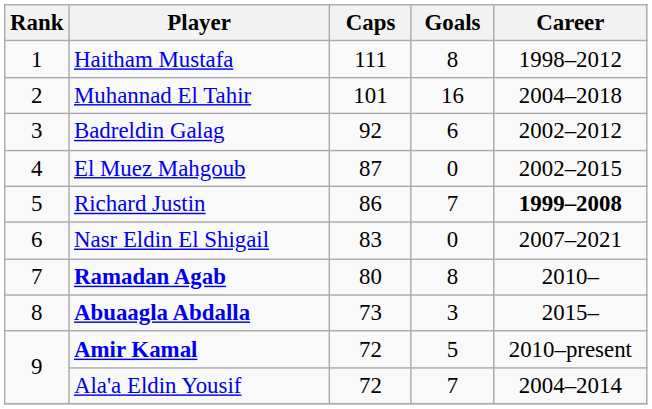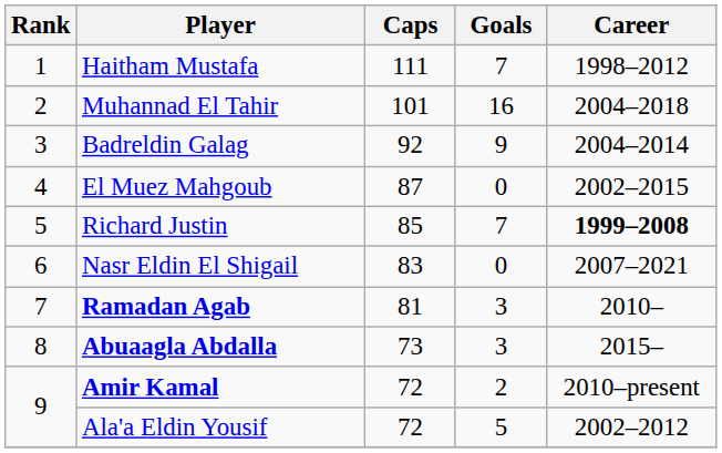Haitham Mustafa | Goals: 8 -> 7
Badreldin Galag | Goals: 6 -> 9
Badreldin Galag | Career: 2002–2012 -> 2004–2014
Richard Justin | Caps: 86 -> 85
Ramadan Agab | Caps: 80 -> 81
Ramadan Agab | Goals: 8 -> 3
Amir Kamal | Goals: 5 -> 2
Ala'a Eldin Yousif | Goals: 7 -> 5
Ala'a Eldin Yousif | Career: 2004–2014 -> 2002–2012
